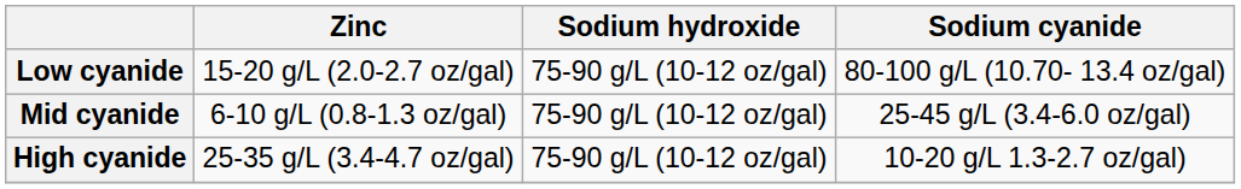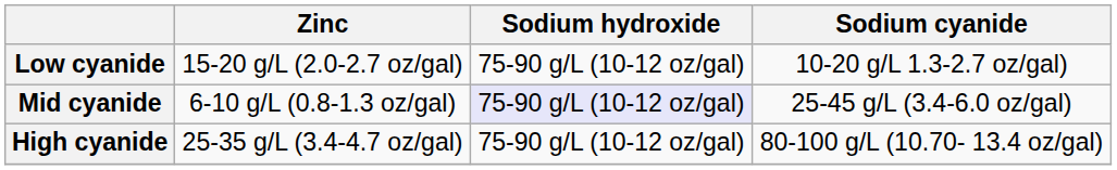Low cyanide | Sodium cyanide: 80-100 g/L (10.70- 13.4 oz/gal) -> 10-20 g/L 1.3-2.7 oz/gal)
Mid cyanide | Sodium hydroxide: no background -> lavender background
High cyanide | Sodium cyanide: 10-20 g/L 1.3-2.7 oz/gal) -> 80-100 g/L (10.70- 13.4 oz/gal)
